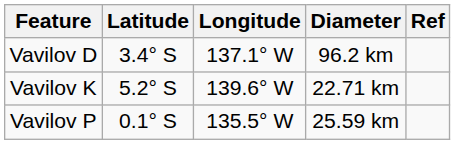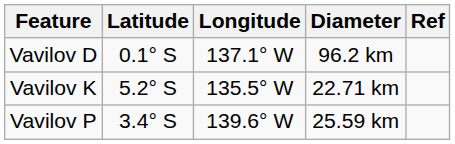Vavilov D | Latitude: 3.4° S -> 0.1° S
Vavilov K | Longitude: 139.6° W -> 135.5° W
Vavilov P | Latitude: 0.1° S -> 3.4° S
Vavilov P | Longitude: 135.5° W -> 139.6° W
